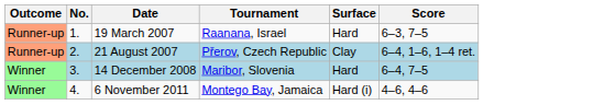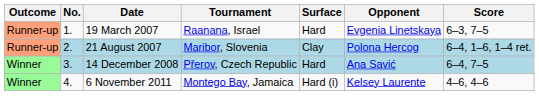+ column: Opponent | Evgenia Linetskaya | Polona Hercog | Ana Savić | Kelsey Laurente
21 August 2007 | Tournament: Přerov, Czech Republic -> Maribor, Slovenia
14 December 2008 | Tournament: Maribor, Slovenia -> Přerov, Czech Republic
